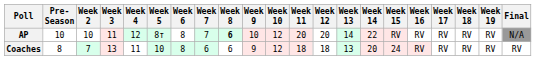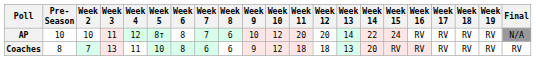AP | Week 8: bold -> normal
AP | Week 15: RV -> 24
Coaches | Week 15: 24 -> RV
